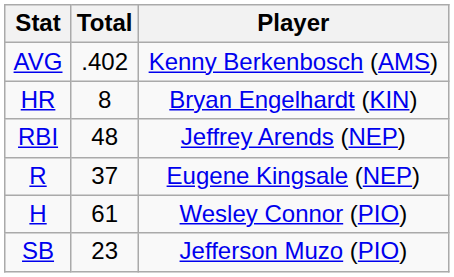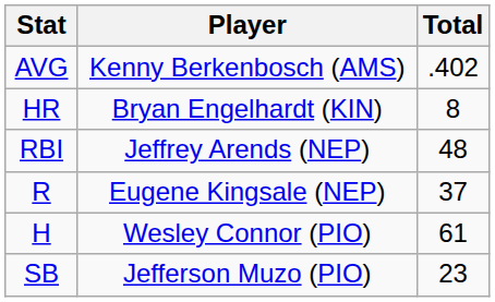columns swapped: Player <-> Total
